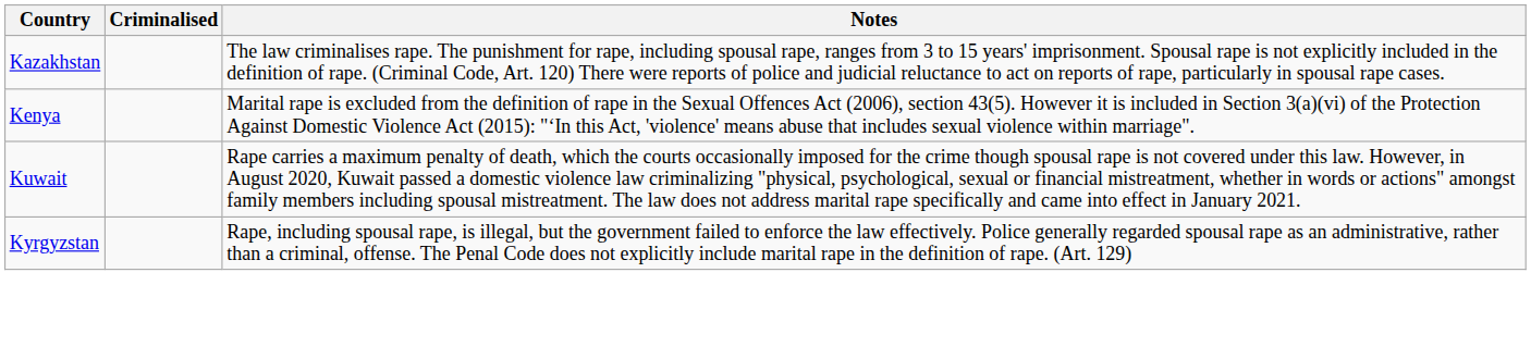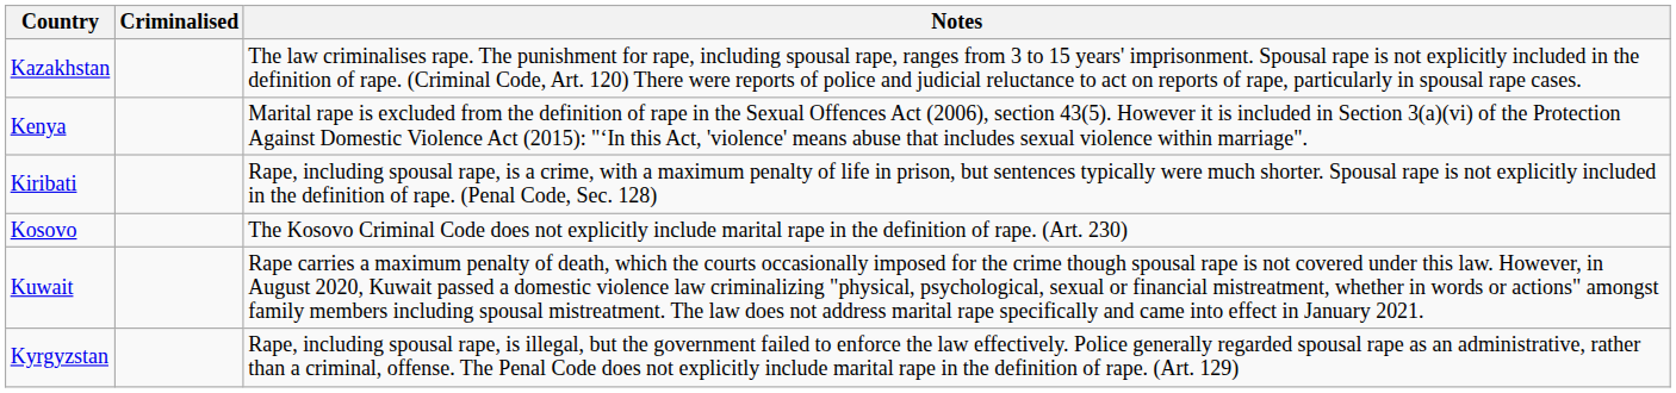+ row: Kiribati | Rape, including spousal rape, is a crime, with a maximum penalty of life in prison, but sentences typically were much shorter. Spousal rape is not explicitly included in the definition of rape. (Penal Code, Sec. 128)
+ row: Kosovo | The Kosovo Criminal Code does not explicitly include marital rape in the definition of rape. (Art. 230)
